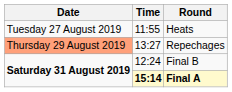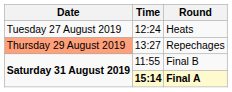Heats | Time: 11:55 -> 12:24
Final B | Time: 12:24 -> 11:55
